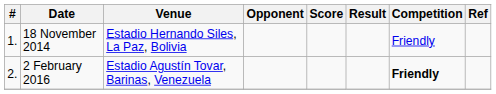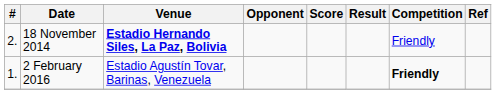18 November 2014 | #: 1. -> 2.
18 November 2014 | Venue: normal -> bold
2 February 2016 | #: 2. -> 1.
